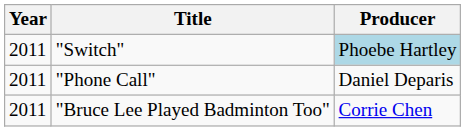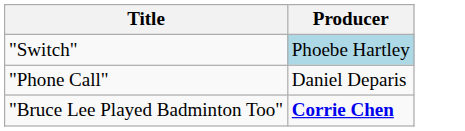- column: Year | 2011 | 2011 | 2011
"Bruce Lee Played Badminton Too" | Producer: normal -> bold
